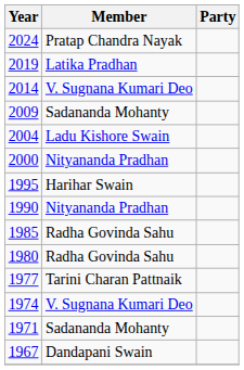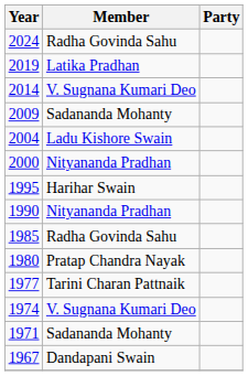2024 | Member: Pratap Chandra Nayak -> Radha Govinda Sahu
1980 | Member: Radha Govinda Sahu -> Pratap Chandra Nayak
